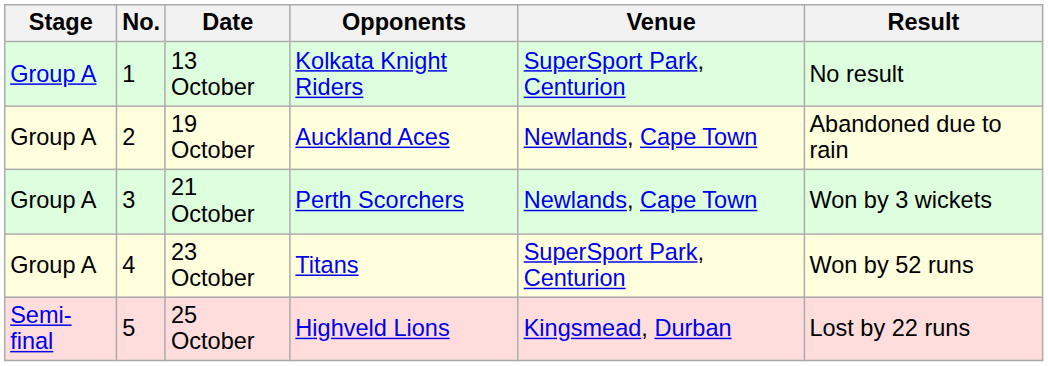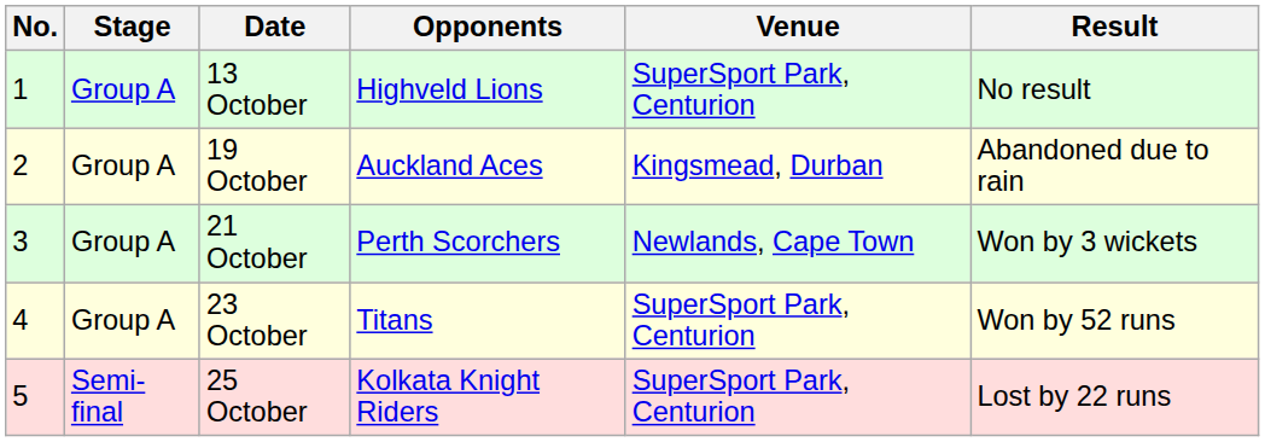columns swapped: No. <-> Stage
13 October | Opponents: Kolkata Knight Riders -> Highveld Lions
19 October | Venue: Newlands, Cape Town -> Kingsmead, Durban
25 October | Opponents: Highveld Lions -> Kolkata Knight Riders
25 October | Venue: Kingsmead, Durban -> SuperSport Park, Centurion
